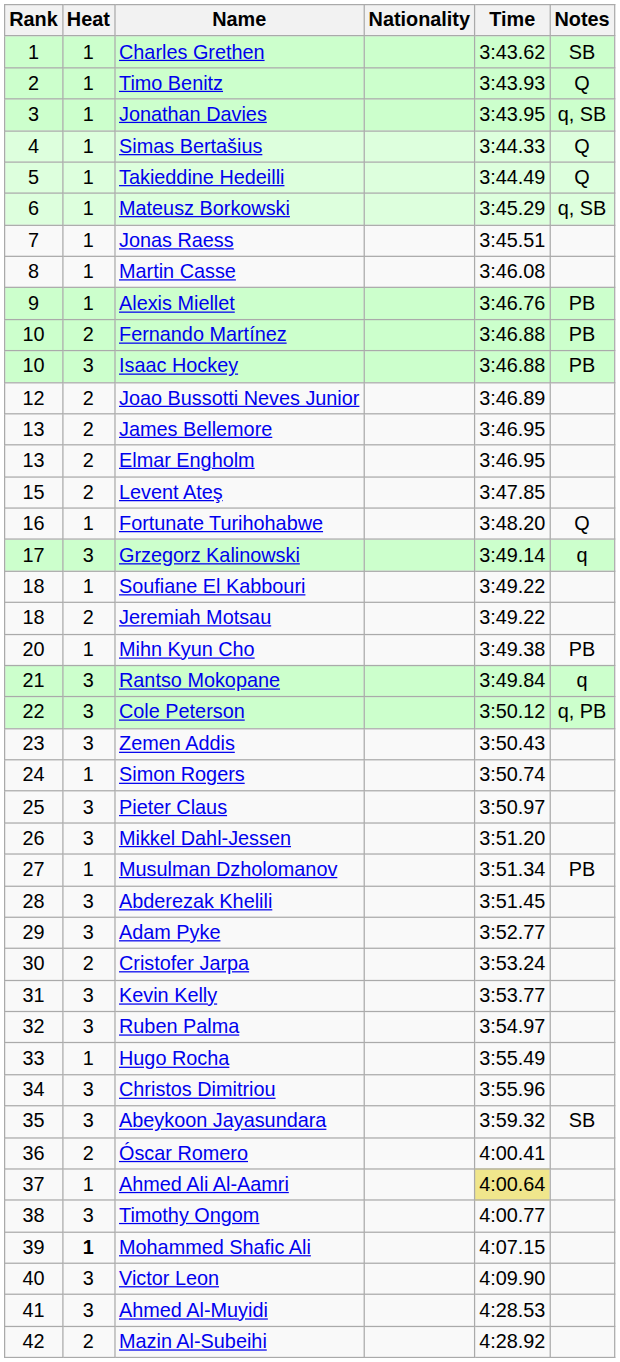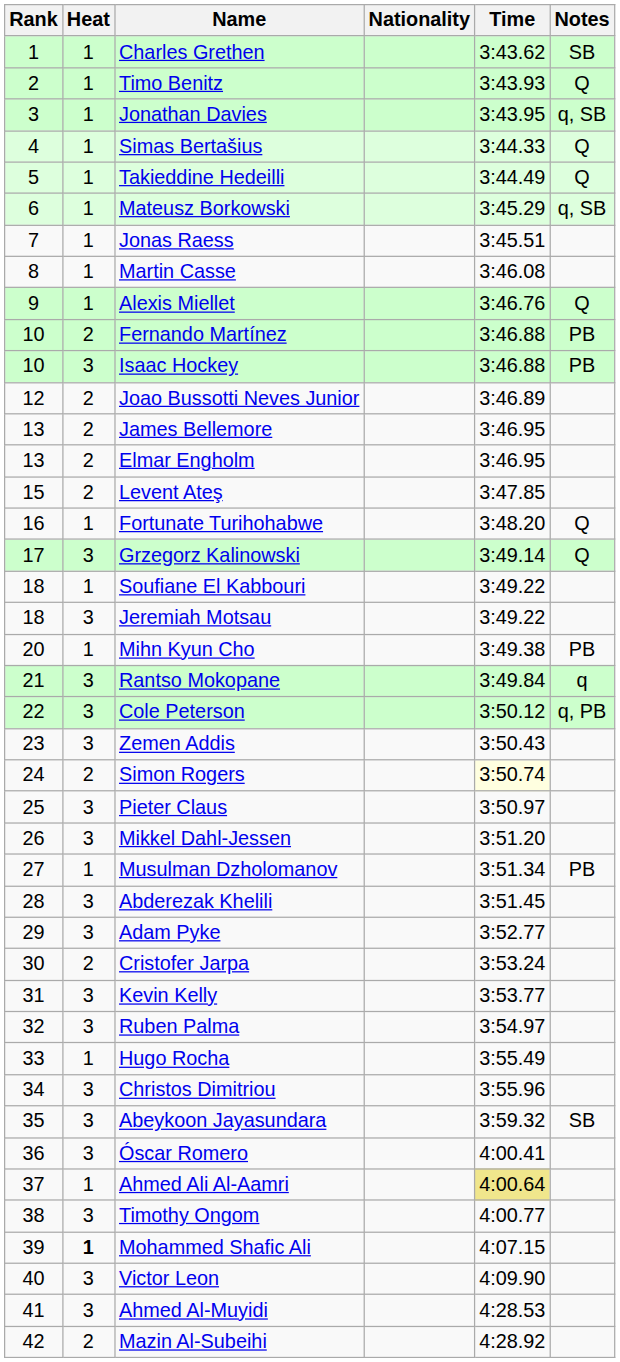Alexis Miellet | Notes: PB -> Q
Grzegorz Kalinowski | Notes: q -> Q
Jeremiah Motsau | Heat: 2 -> 3
Simon Rogers | Heat: 1 -> 2
Simon Rogers | Time: no background -> lightyellow background
Óscar Romero | Heat: 2 -> 3
